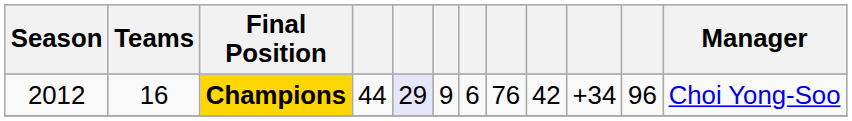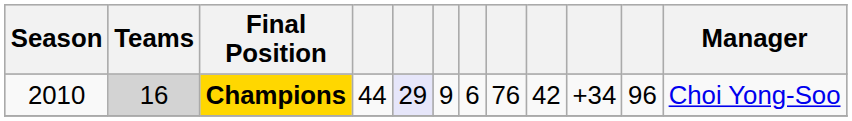Champions | Season: 2012 -> 2010
Champions | Teams: no background -> lightgrey background
